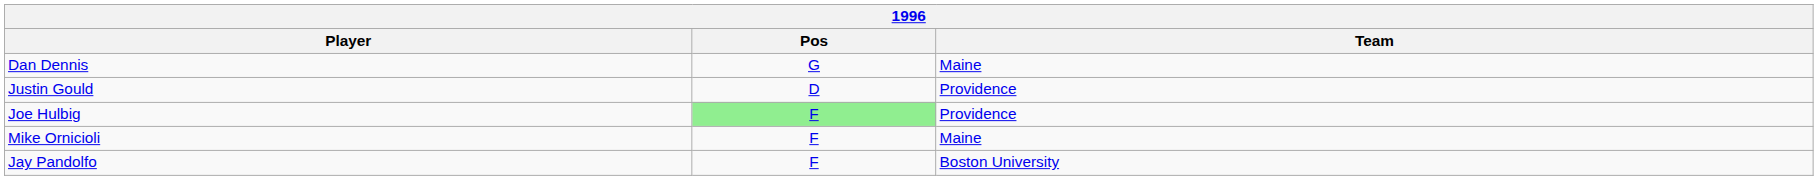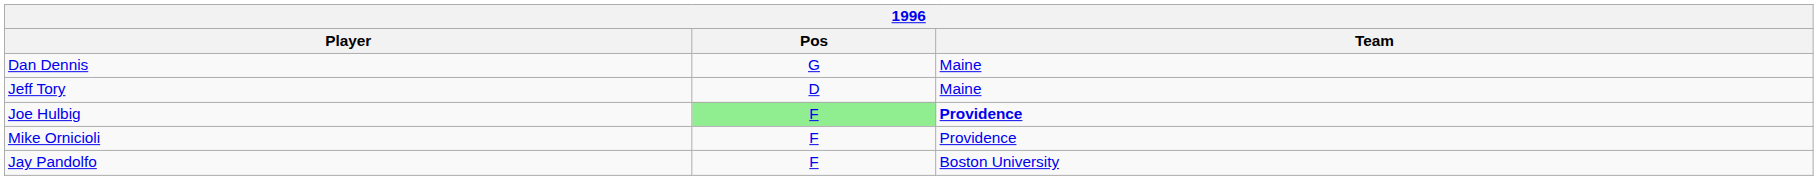- row: Justin Gould | D | Providence
+ row: Jeff Tory | D | Maine
Joe Hulbig | Team: normal -> bold
Mike Ornicioli | Team: Maine -> Providence
